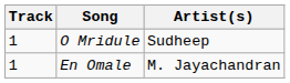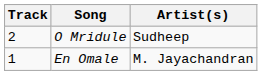O Mridule | Track: 1 -> 2
